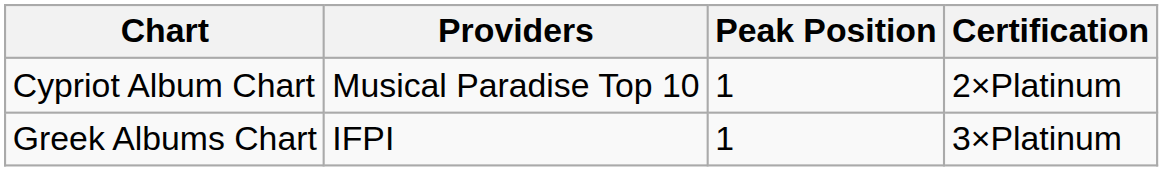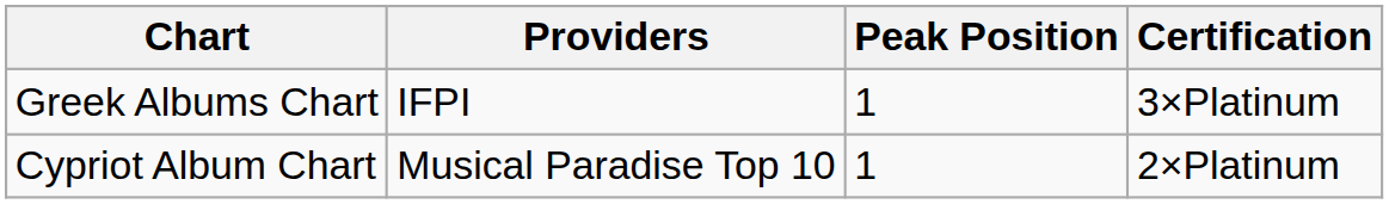rows swapped: Greek Albums Chart <-> Cypriot Album Chart
